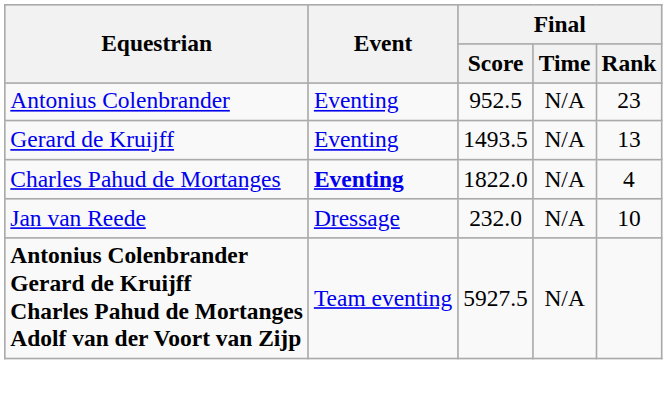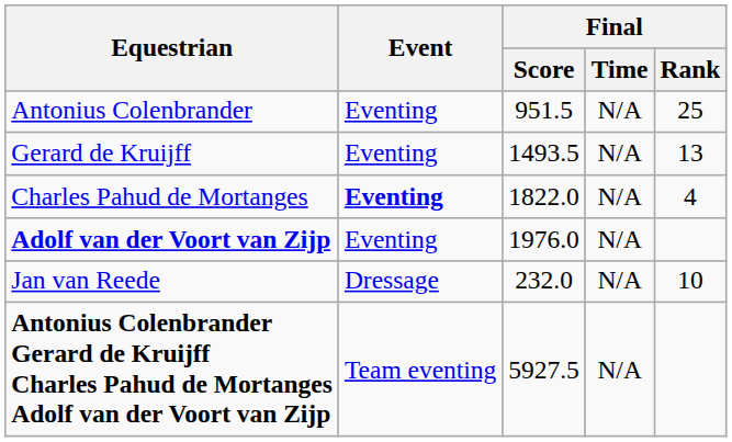Antonius Colenbrander | Final / Score: 952.5 -> 951.5
Antonius Colenbrander | Final / Rank: 23 -> 25
+ row: Adolf van der Voort van Zijp | Eventing | 1976.0 | N/A
